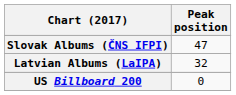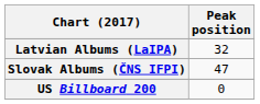rows swapped: Latvian Albums (LaIPA) <-> Slovak Albums (ČNS IFPI)
